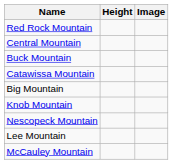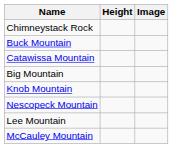- row: Red Rock Mountain
- row: Central Mountain
+ row: Chimneystack Rock
